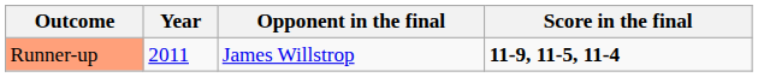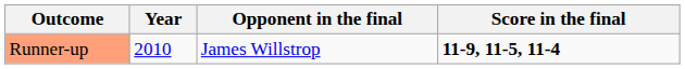Runner-up | Year: 2011 -> 2010
